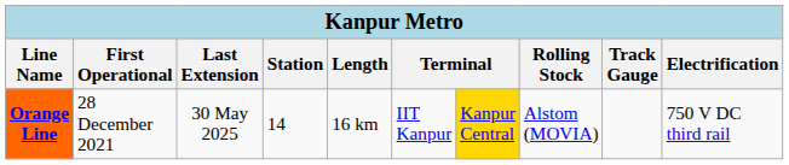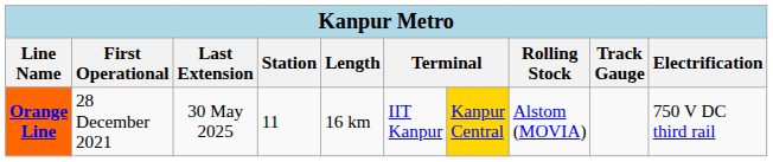Orange Line | Station: 14 -> 11
